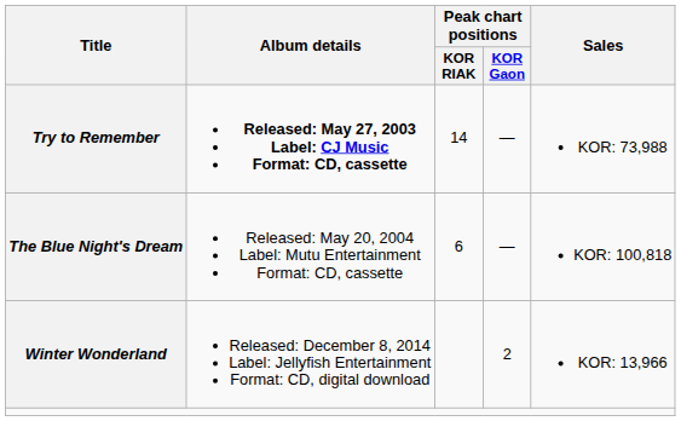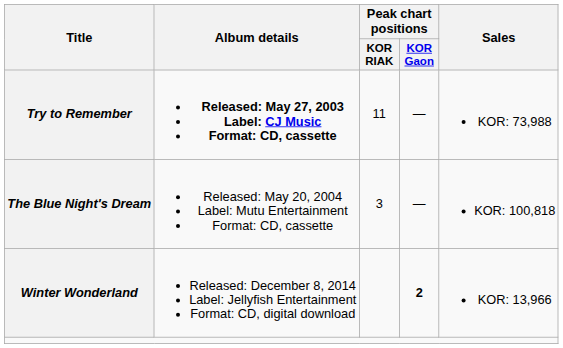Try to Remember | Peak chart positions / KOR RIAK: 14 -> 11
The Blue Night's Dream | Peak chart positions / KOR RIAK: 6 -> 3
Winter Wonderland | Peak chart positions / KOR Gaon: normal -> bold
